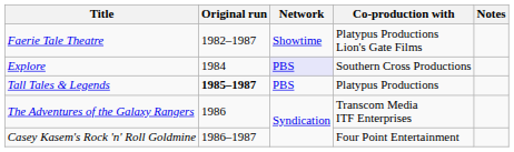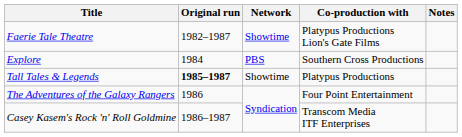Explore | Network: lavender background -> no background
Tall Tales & Legends | Network: PBS -> Showtime
The Adventures of the Galaxy Rangers | Co-production with: Transcom Media ITF Enterprises -> Four Point Entertainment
Casey Kasem's Rock 'n' Roll Goldmine | Co-production with: Four Point Entertainment -> Transcom Media ITF Enterprises
